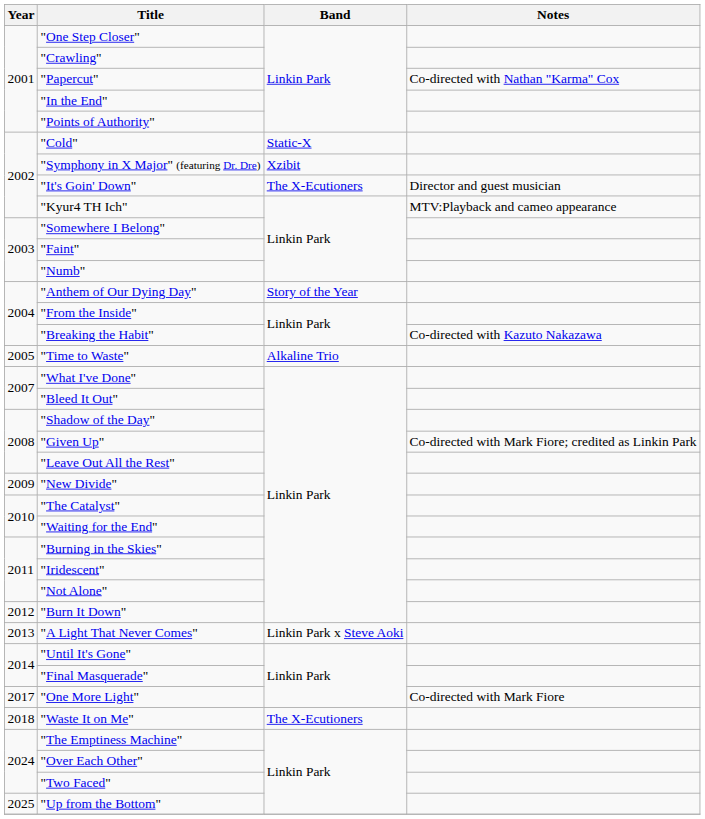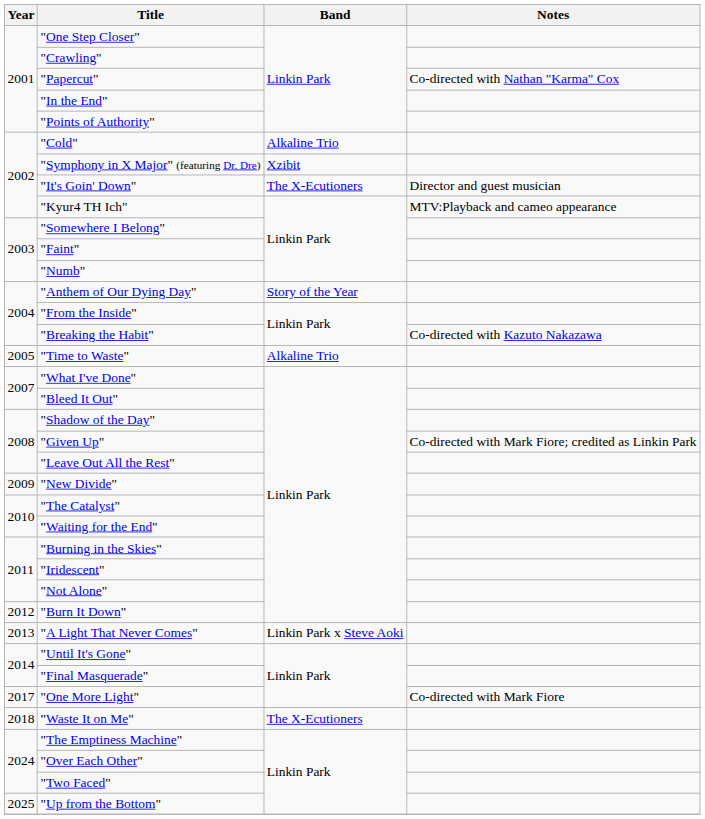"Cold" | Band: Static-X -> Alkaline Trio
